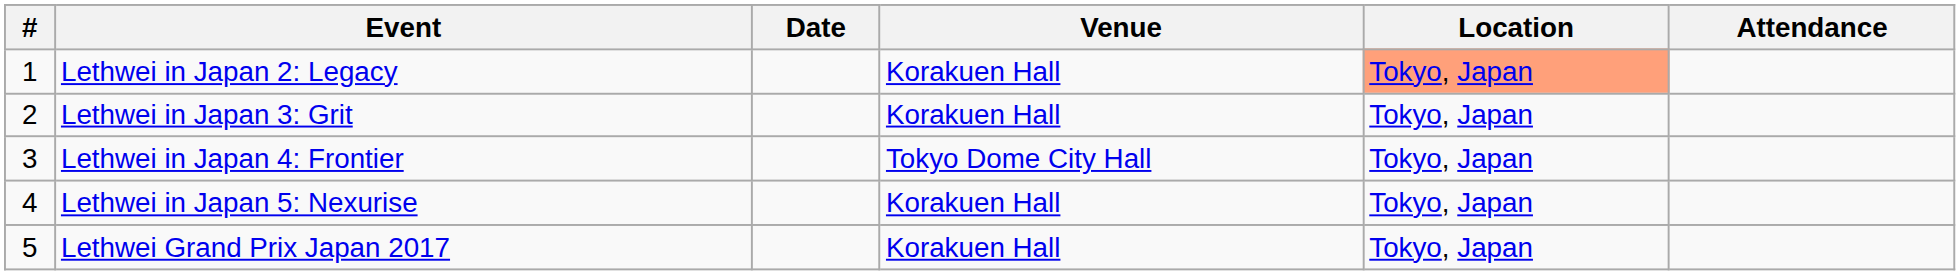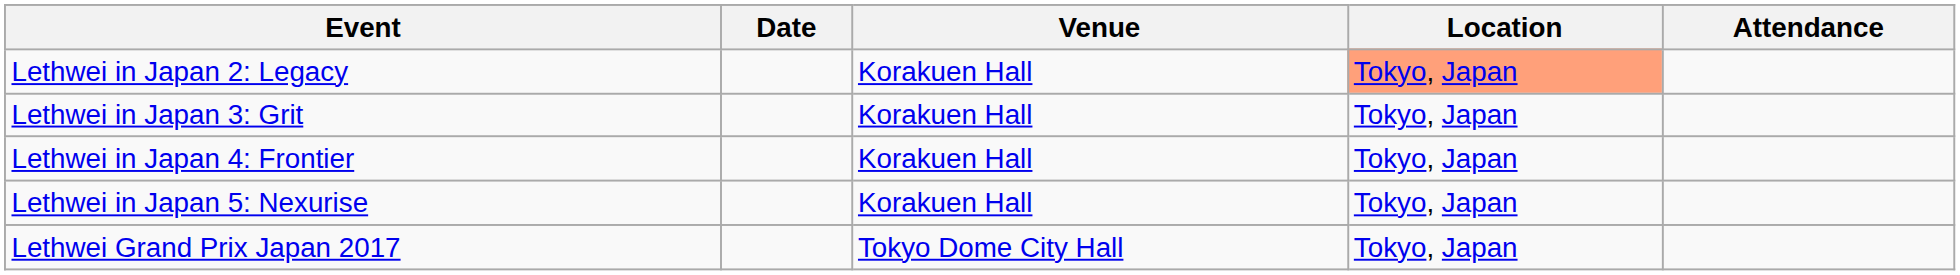- column: # | 1 | 2 | 3 | 4 | 5
Lethwei in Japan 4: Frontier | Venue: Tokyo Dome City Hall -> Korakuen Hall
Lethwei Grand Prix Japan 2017 | Venue: Korakuen Hall -> Tokyo Dome City Hall
